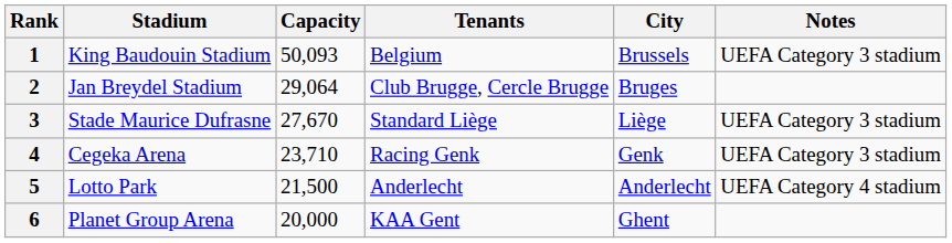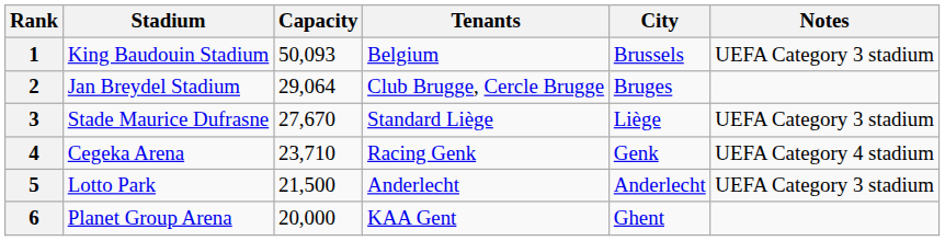4 | Notes: UEFA Category 3 stadium -> UEFA Category 4 stadium
5 | Notes: UEFA Category 4 stadium -> UEFA Category 3 stadium
